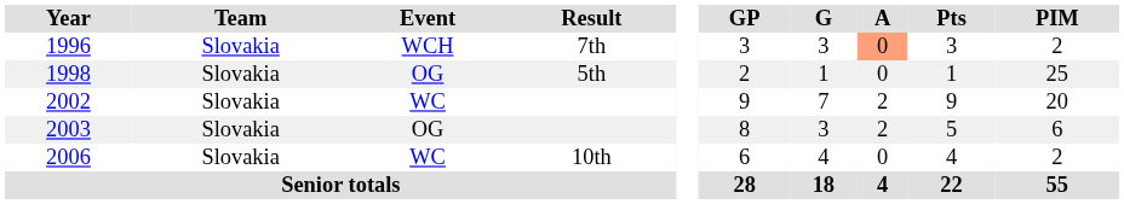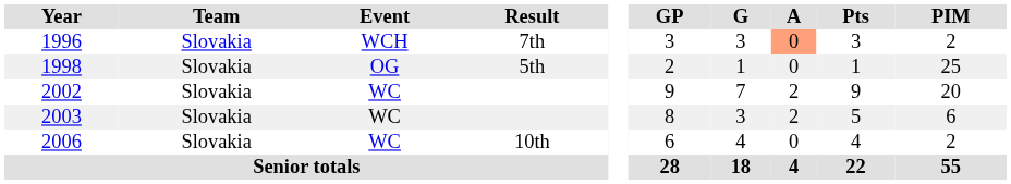2003 | Event: OG -> WC
